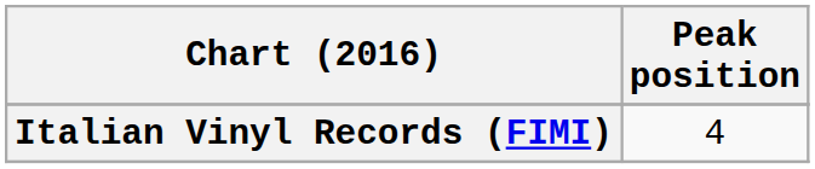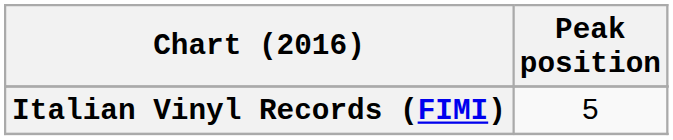Italian Vinyl Records (FIMI) | Peak position: 4 -> 5
